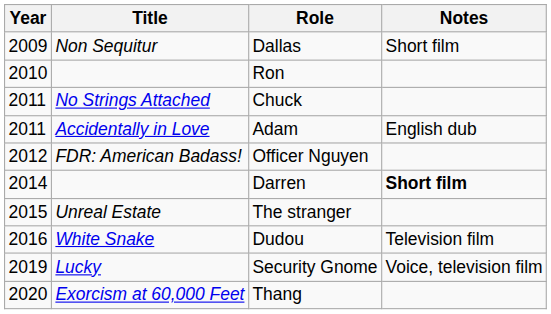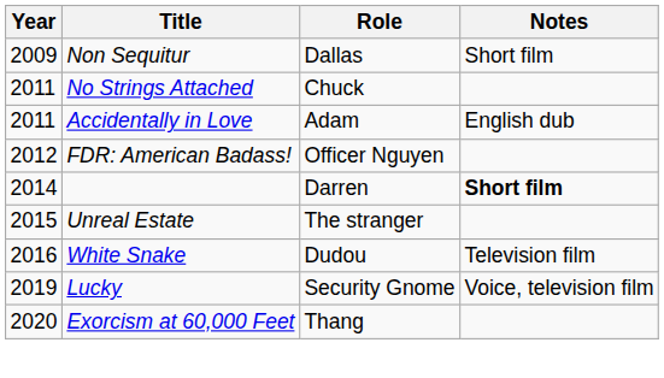- row: 2010 | Ron
